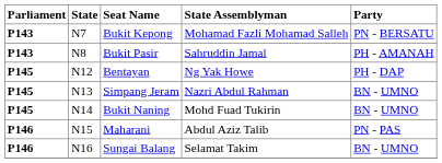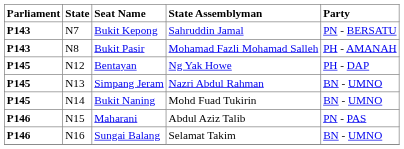Bukit Kepong | State Assemblyman: Mohamad Fazli Mohamad Salleh -> Sahruddin Jamal
Bukit Pasir | State Assemblyman: Sahruddin Jamal -> Mohamad Fazli Mohamad Salleh
